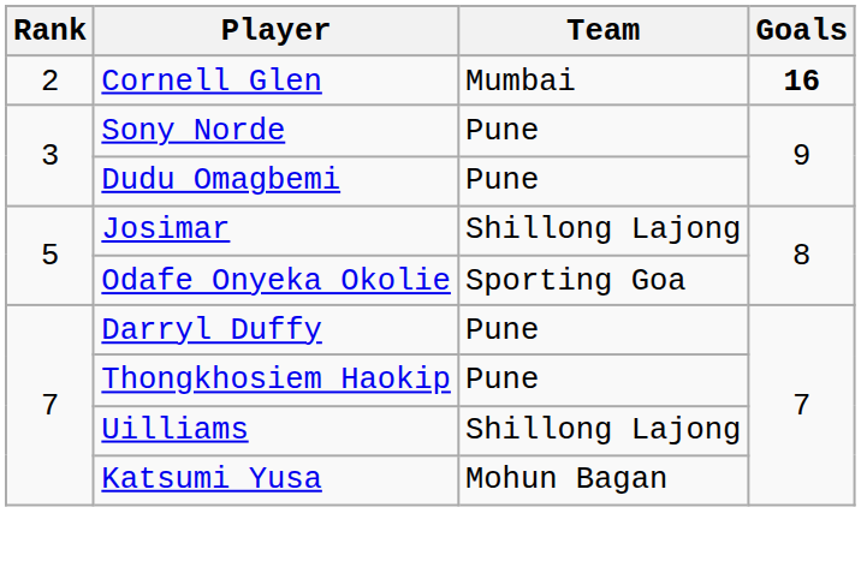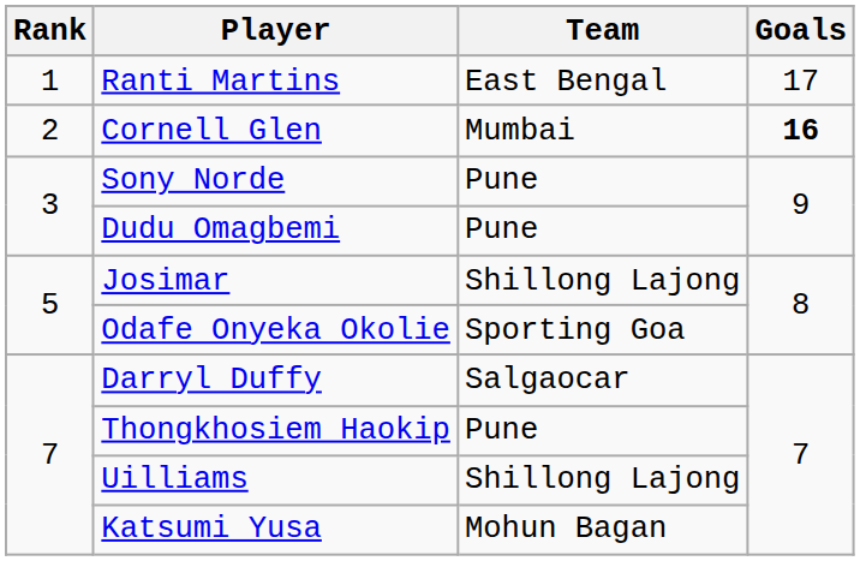+ row: 1 | Ranti Martins | East Bengal | 17
Darryl Duffy | Team: Pune -> Salgaocar
